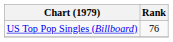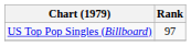US Top Pop Singles (Billboard) | Rank: 76 -> 97
